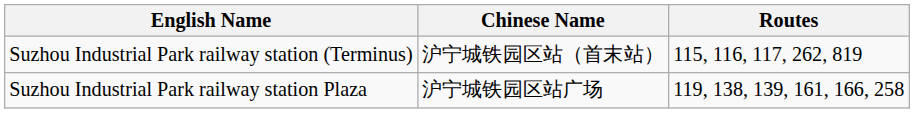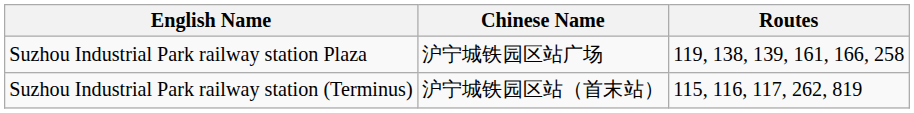rows swapped: Suzhou Industrial Park railway station (Terminus) <-> Suzhou Industrial Park railway station Plaza
